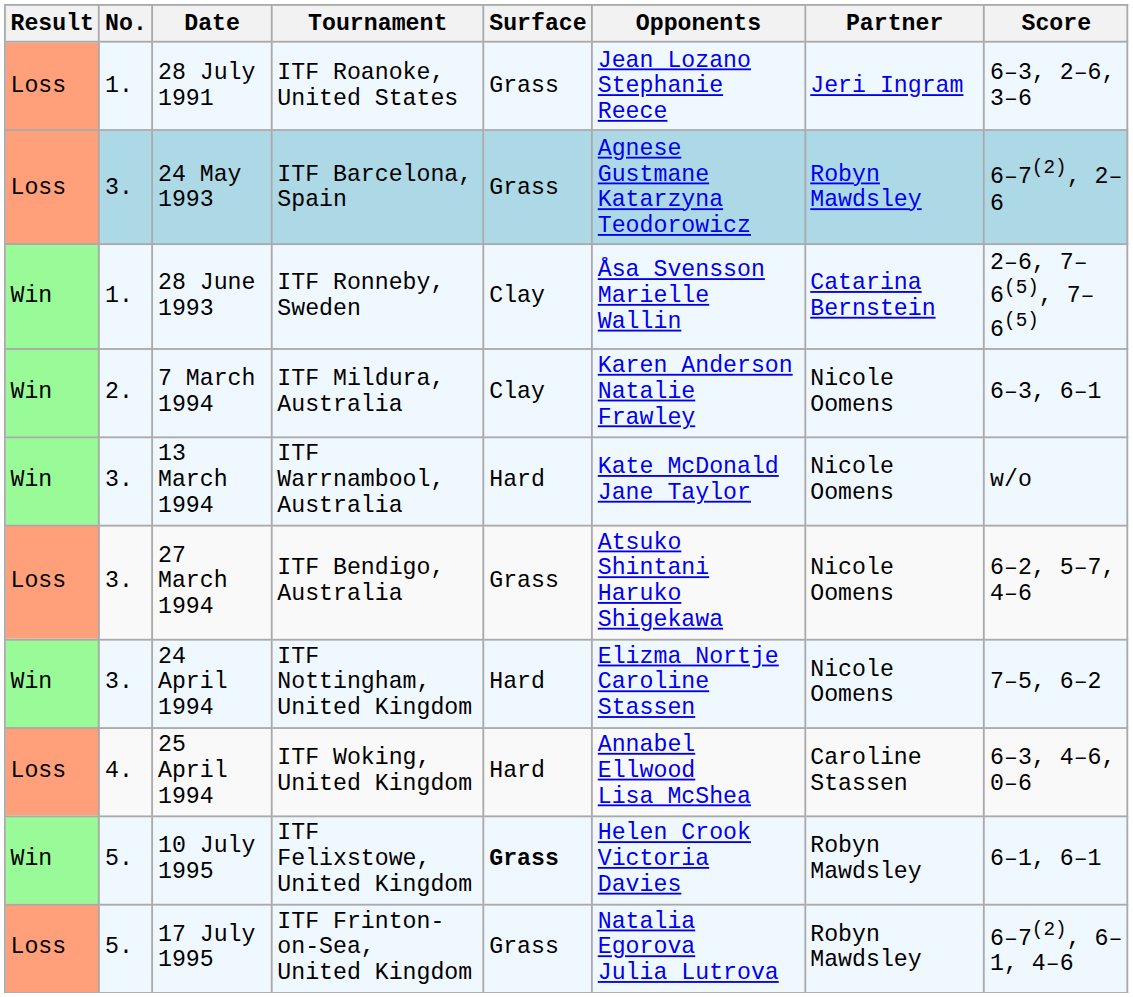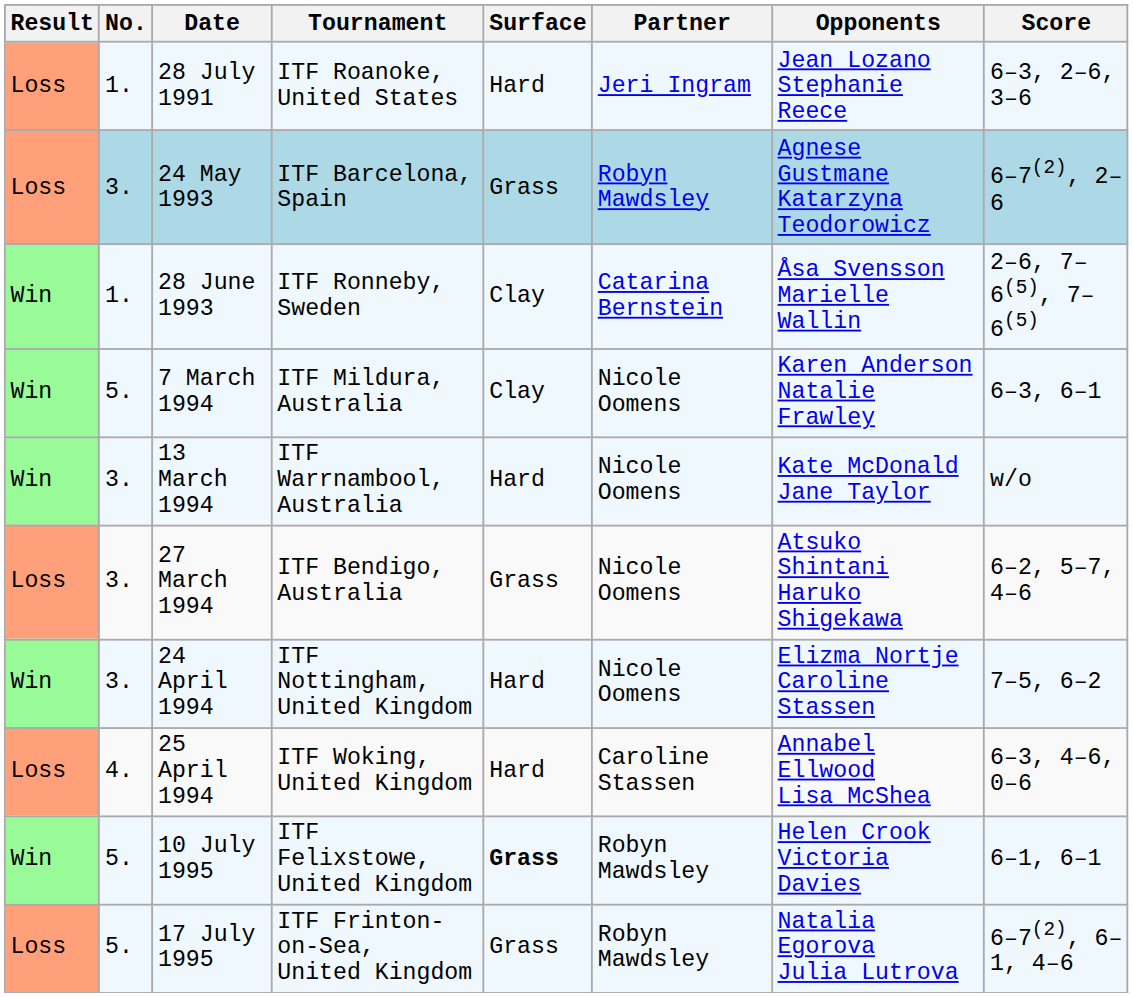columns swapped: Partner <-> Opponents
28 July 1991 | Surface: Grass -> Hard
7 March 1994 | No.: 2. -> 5.
